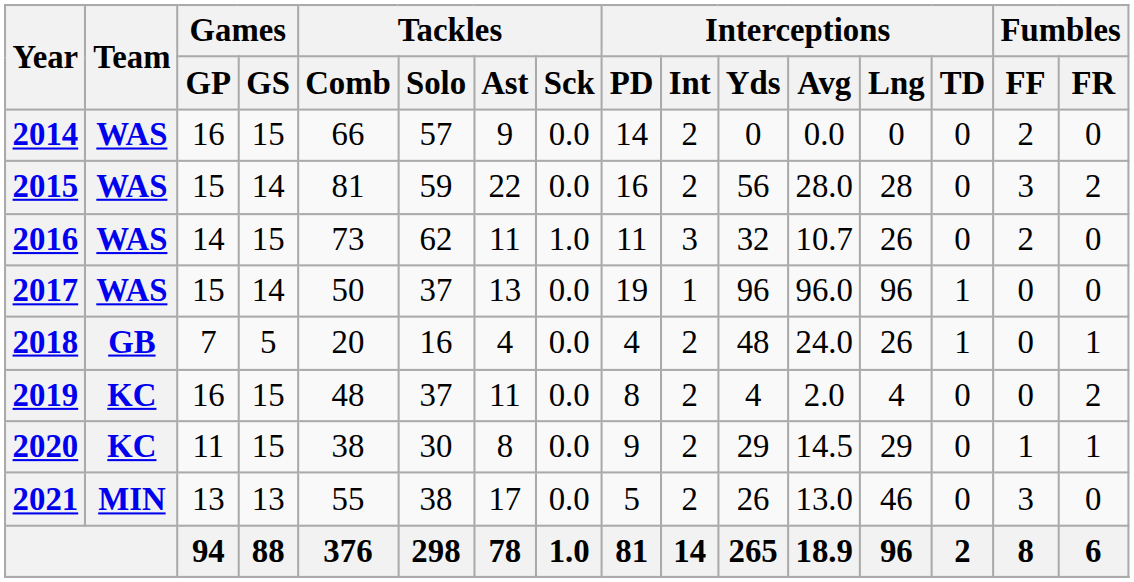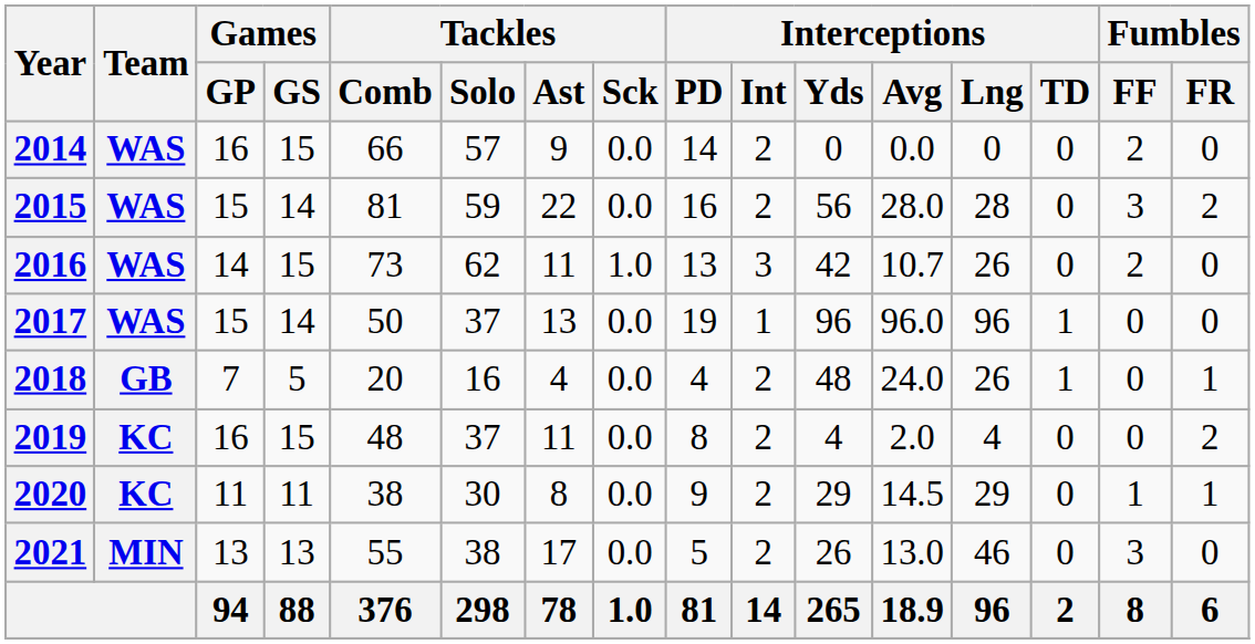2016 | Interceptions / PD: 11 -> 13
2016 | Interceptions / Yds: 32 -> 42
2020 | Games / GS: 15 -> 11
